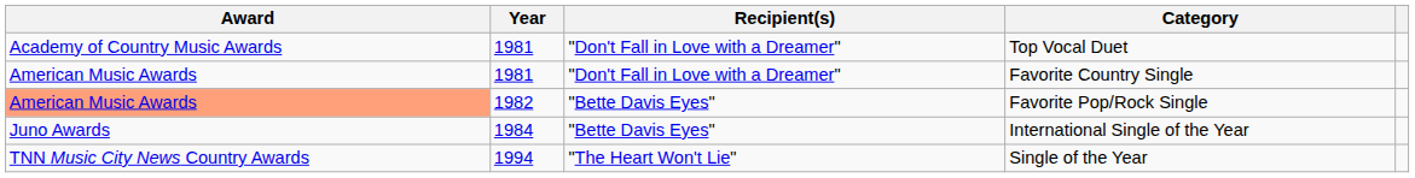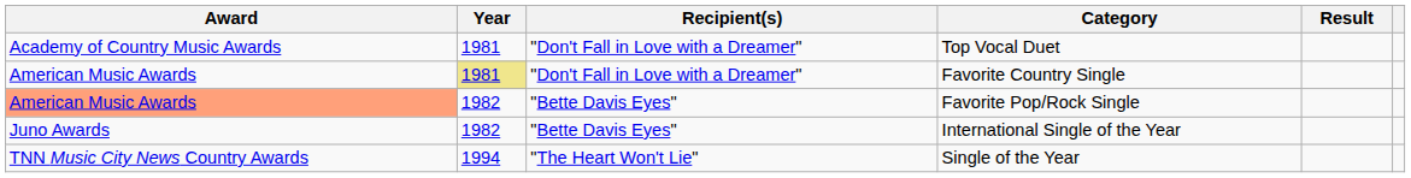+ column: Result
Favorite Country Single | Year: no background -> khaki background
International Single of the Year | Year: 1984 -> 1982
